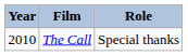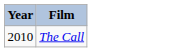- column: Role | Special thanks
